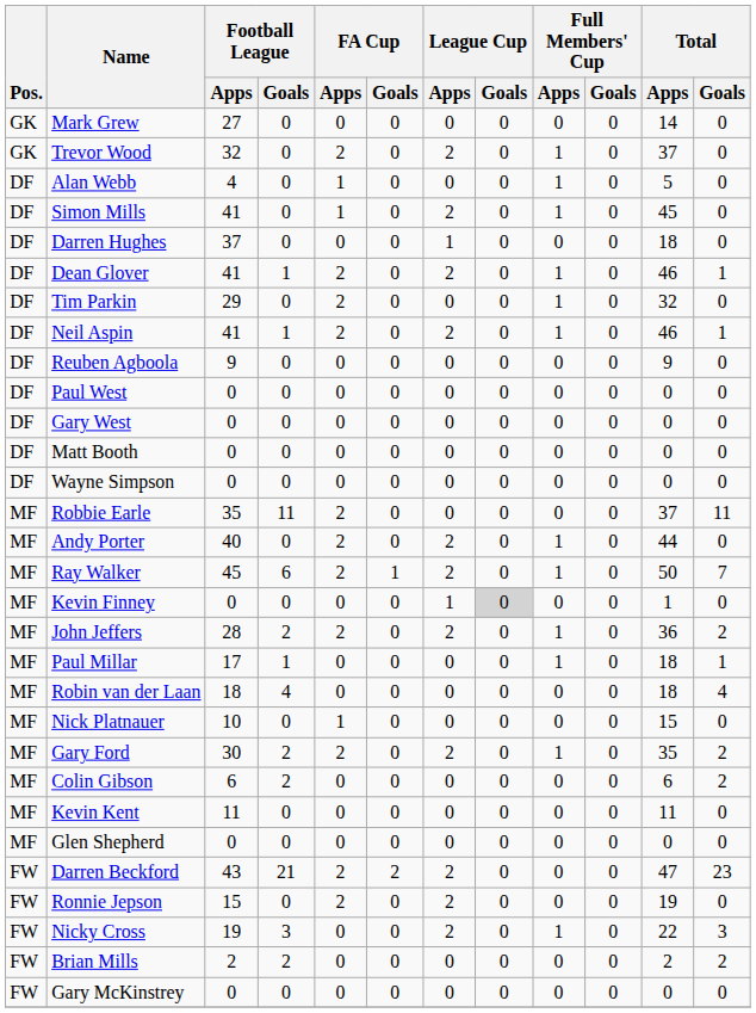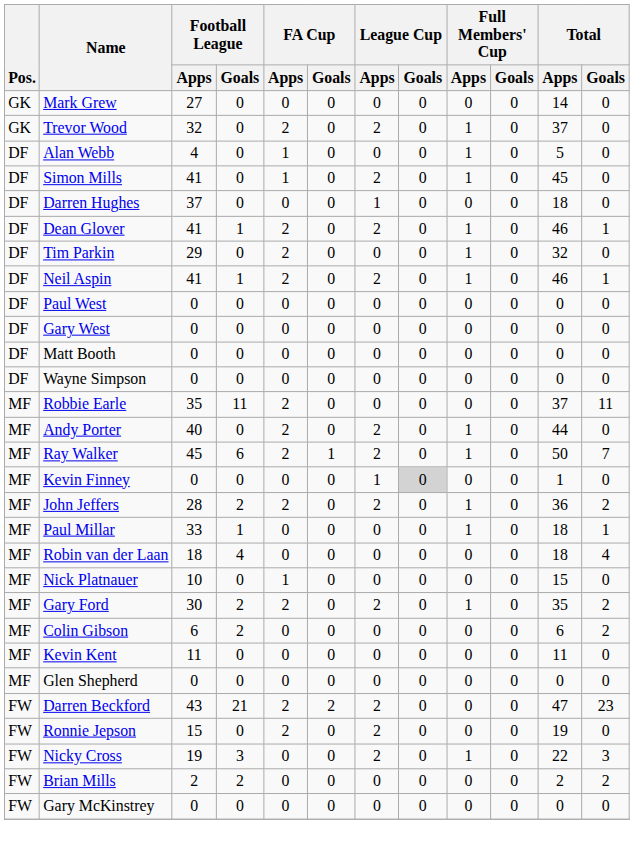- row: DF | Reuben Agboola | 9 | 0 | 0 | 0 | 0 | 0 | 0 | 0 | 9 | 0
Paul Millar | Football League / Apps: 17 -> 33
